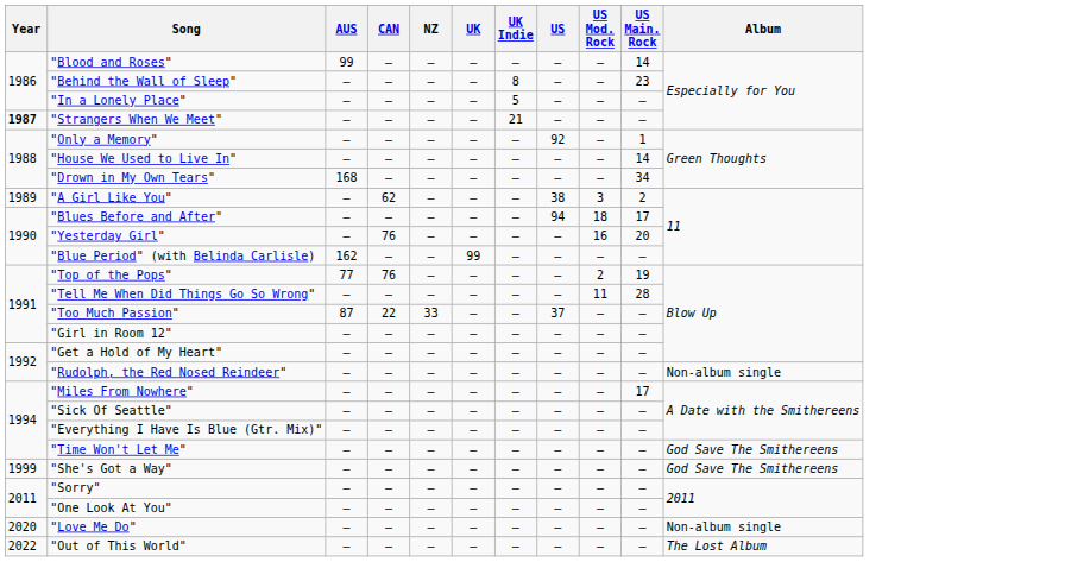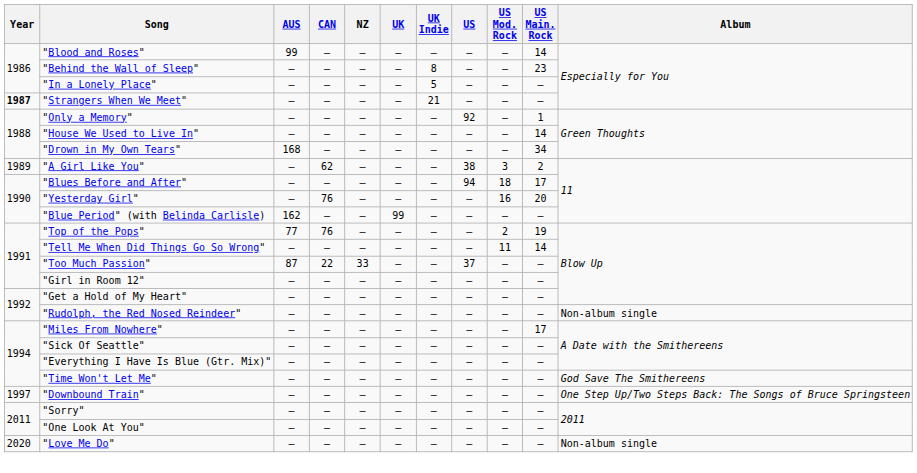"Tell Me When Did Things Go So Wrong" | US Main. Rock: 28 -> 14
+ row: 1997 | "Downbound Train" | — | — | — | — | — | — | — | — | One Step Up/Two Steps Back: The Songs of Bruce Springsteen
- row: 1999 | "She's Got a Way" | — | — | — | — | — | — | — | — | God Save The Smithereens
- row: 2022 | "Out of This World" | — | — | — | — | — | — | — | — | The Lost Album
